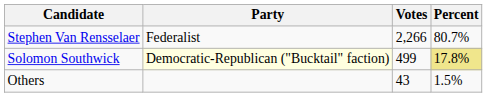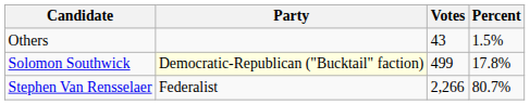rows swapped: Stephen Van Rensselaer <-> Others
Solomon Southwick | Percent: khaki background -> no background
